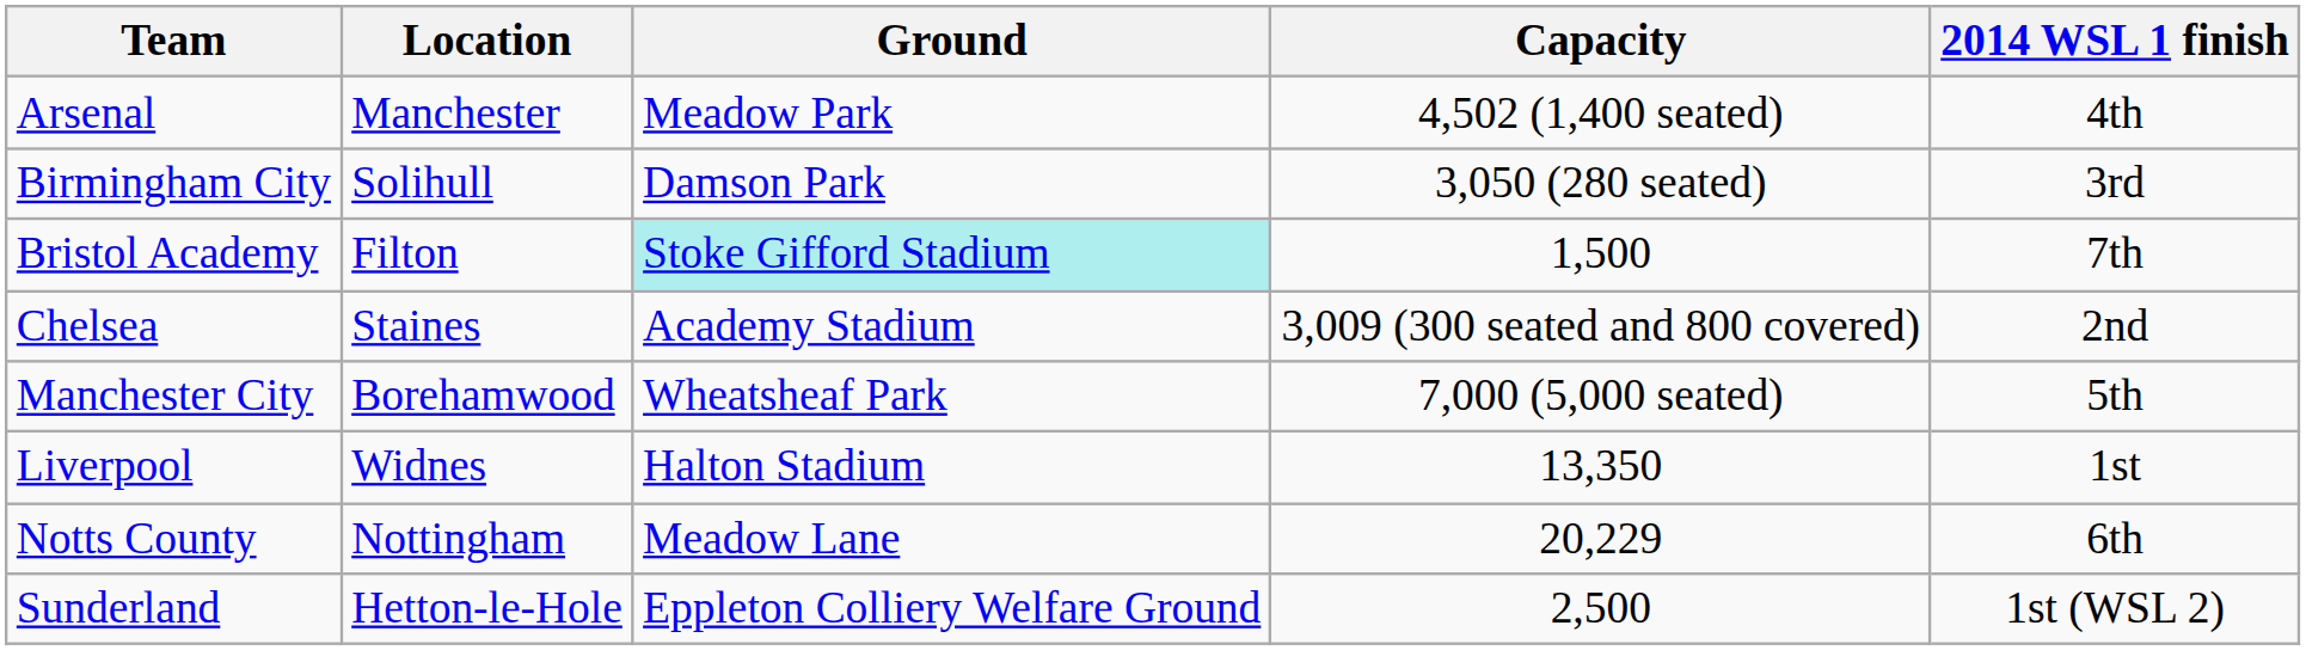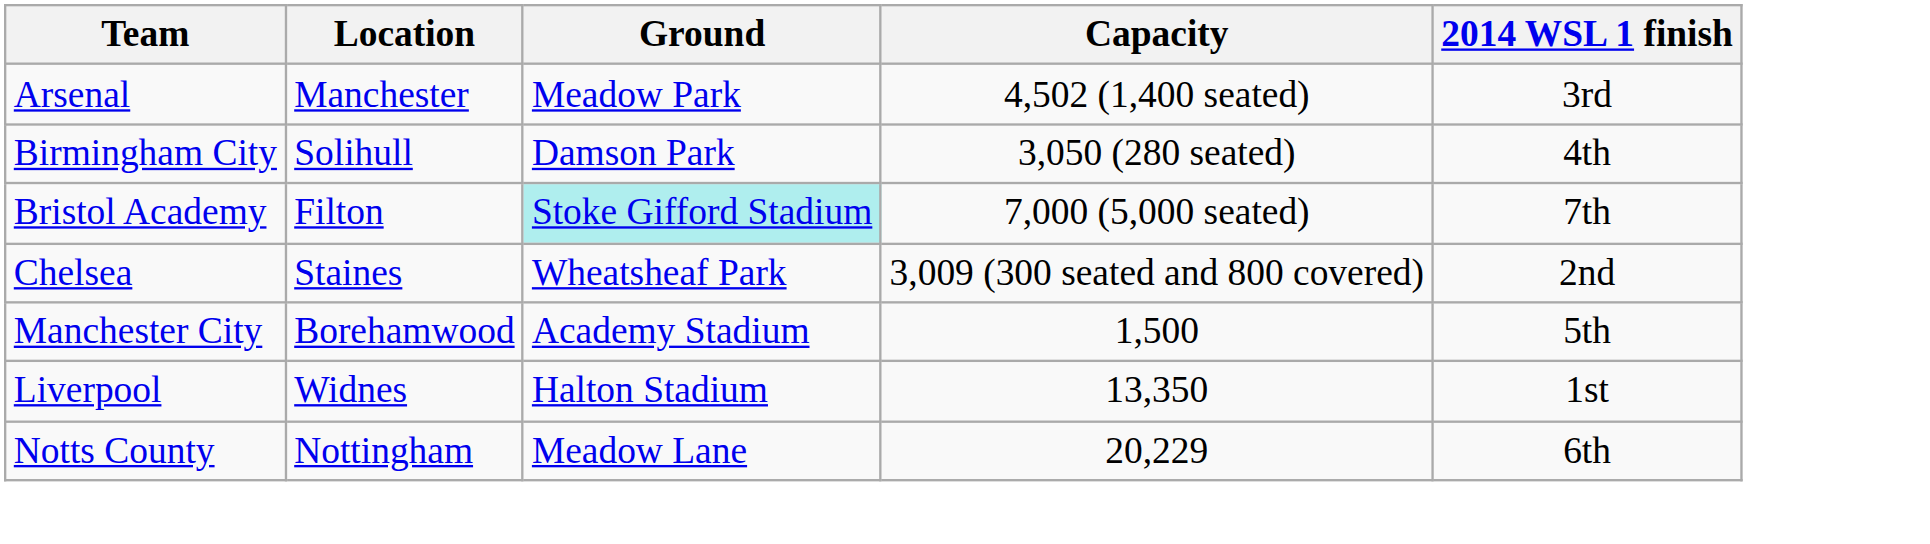Arsenal | 2014 WSL 1 finish: 4th -> 3rd
Birmingham City | 2014 WSL 1 finish: 3rd -> 4th
Bristol Academy | Capacity: 1,500 -> 7,000 (5,000 seated)
Chelsea | Ground: Academy Stadium -> Wheatsheaf Park
Manchester City | Ground: Wheatsheaf Park -> Academy Stadium
Manchester City | Capacity: 7,000 (5,000 seated) -> 1,500
- row: Sunderland | Hetton-le-Hole | Eppleton Colliery Welfare Ground | 2,500 | 1st (WSL 2)
